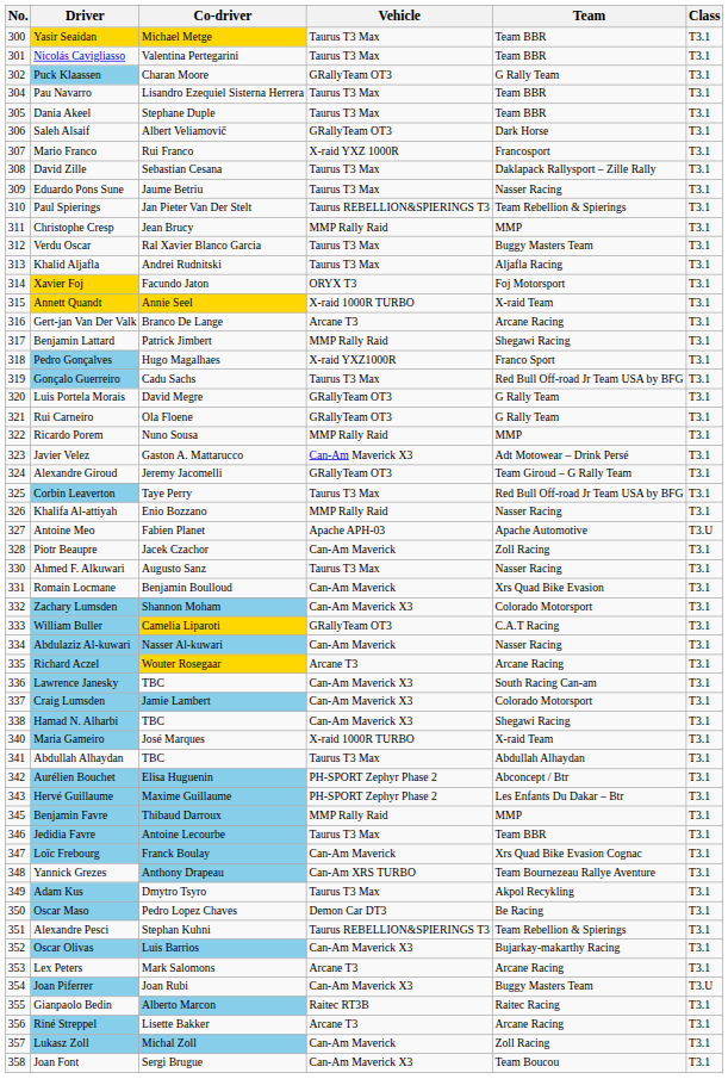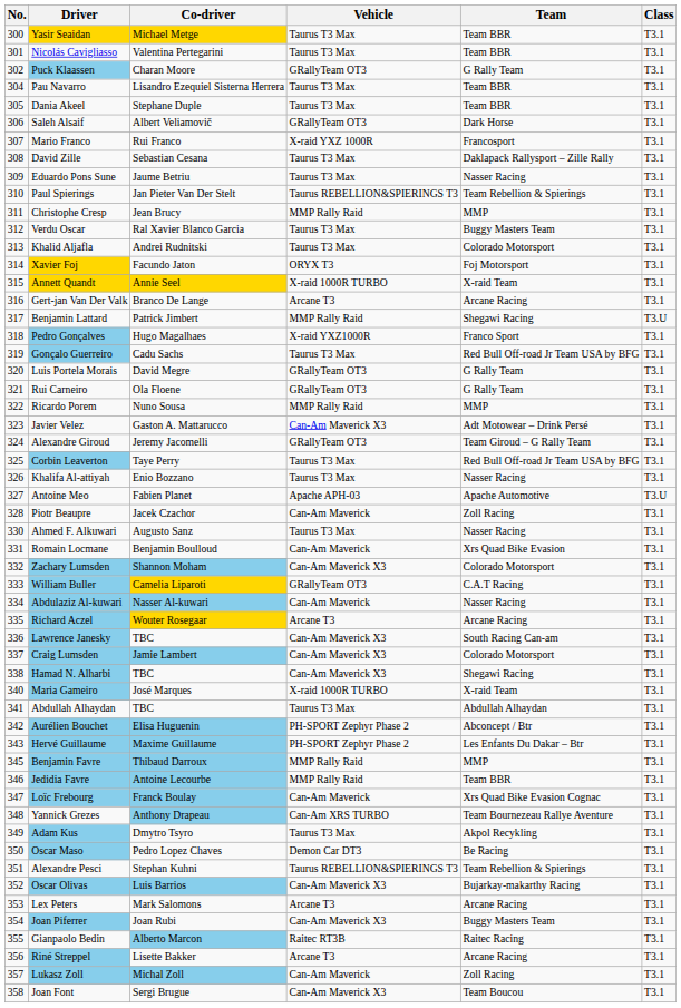Khalid Aljafla | Team: Aljafla Racing -> Colorado Motorsport
Benjamin Lattard | Class: T3.1 -> T3.U
Khalifa Al-attiyah | Vehicle: MMP Rally Raid -> Taurus T3 Max
Jedidia Favre | Vehicle: Taurus T3 Max -> MMP Rally Raid
Joan Piferrer | Class: T3.U -> T3.1
